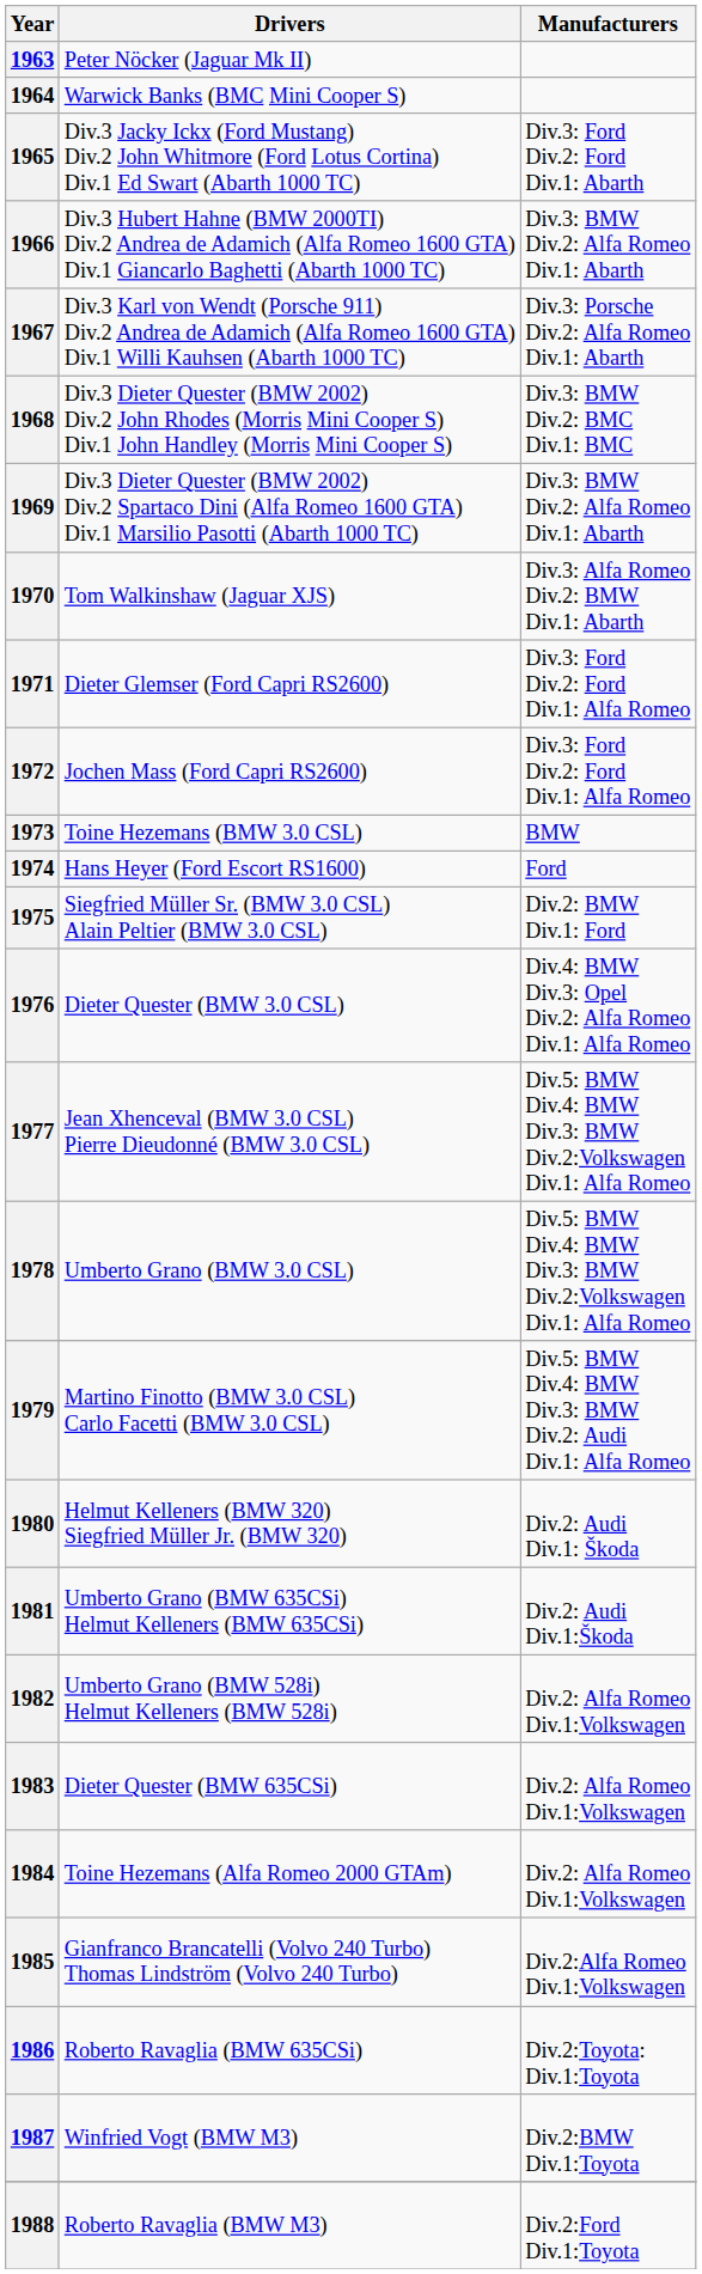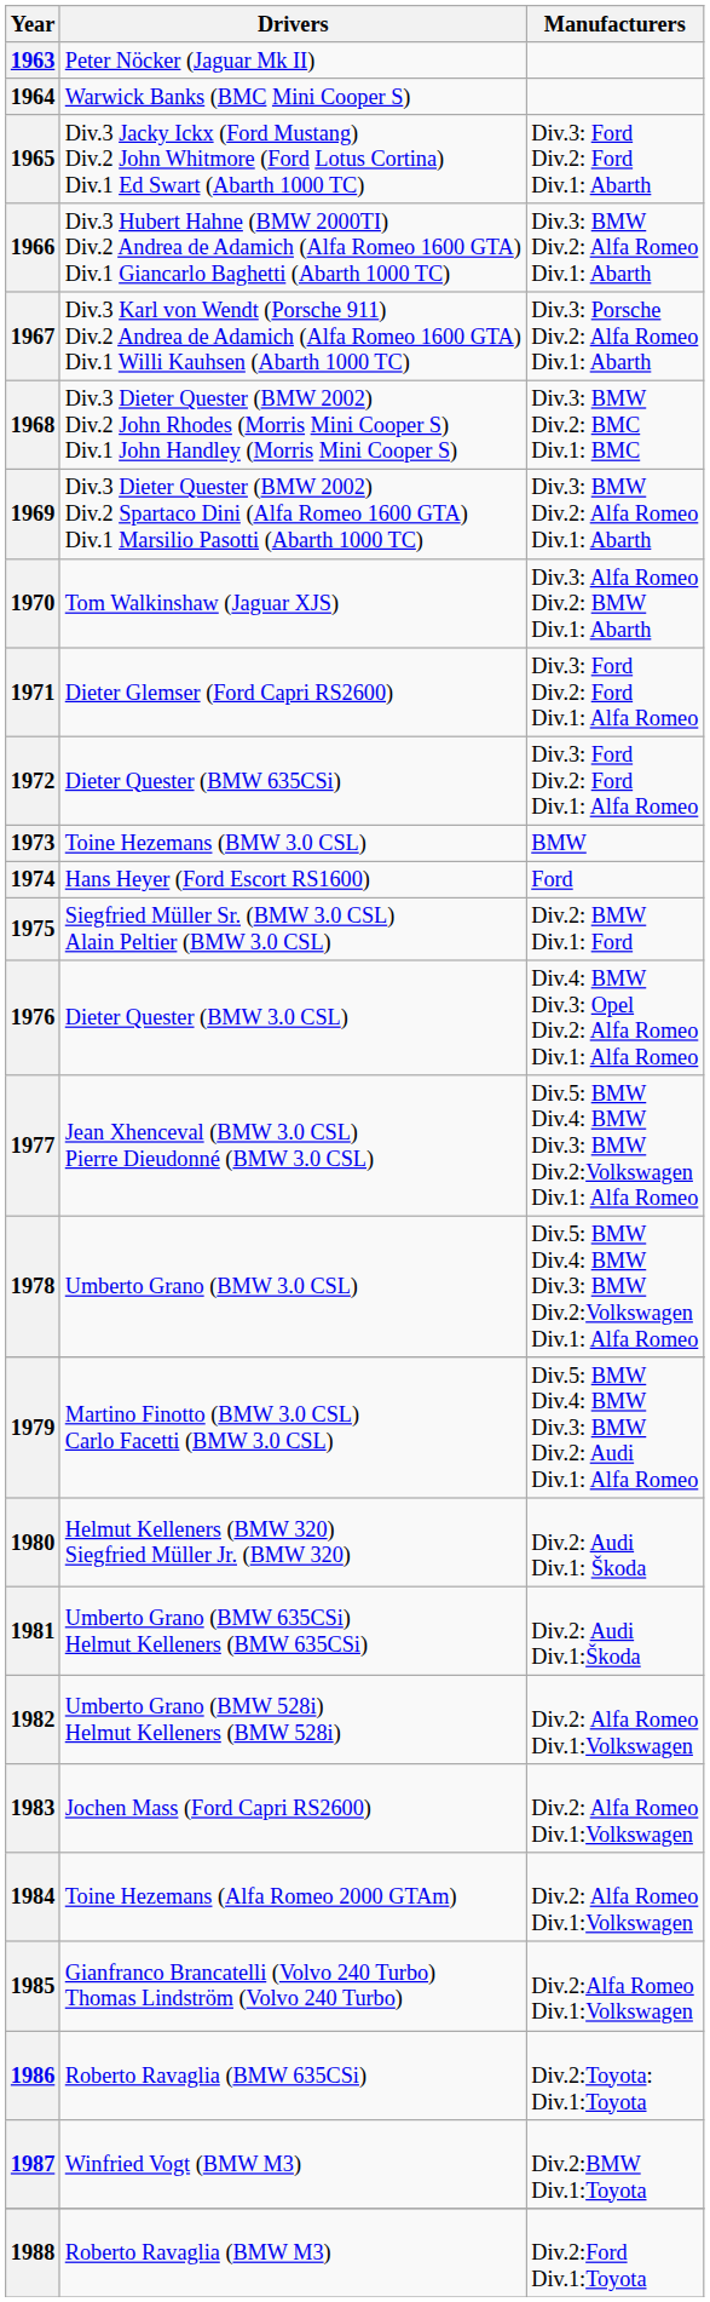1972 | Drivers: Jochen Mass (Ford Capri RS2600) -> Dieter Quester (BMW 635CSi)
1983 | Drivers: Dieter Quester (BMW 635CSi) -> Jochen Mass (Ford Capri RS2600)
